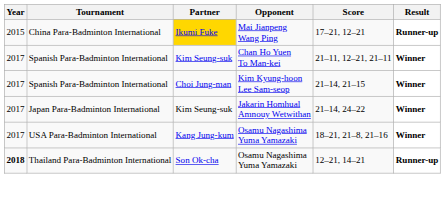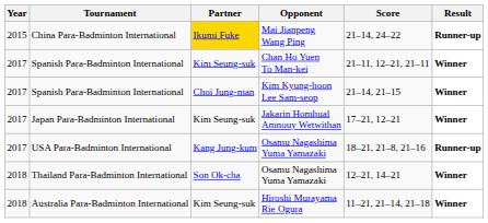China Para-Badminton International | Score: 17–21, 12–21 -> 21–14, 24–22
Japan Para-Badminton International | Score: 21–14, 24–22 -> 17–21, 12–21
USA Para-Badminton International | Result: Winner -> Runner-up
Thailand Para-Badminton International | Year: bold -> normal
Thailand Para-Badminton International | Result: Runner-up -> Winner
+ row: 2018 | Australia Para-Badminton International | Kim Seung-suk | Hiroshi Murayama Rie Ogura | 11–21, 21–14, 21–18 | Winner
